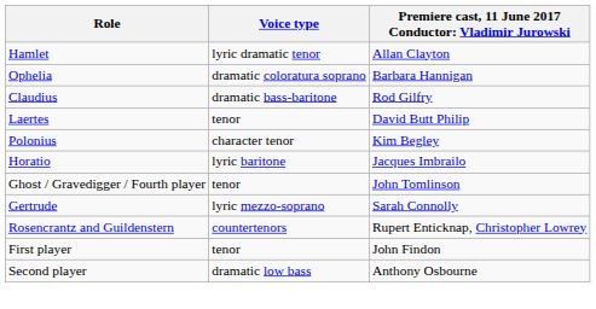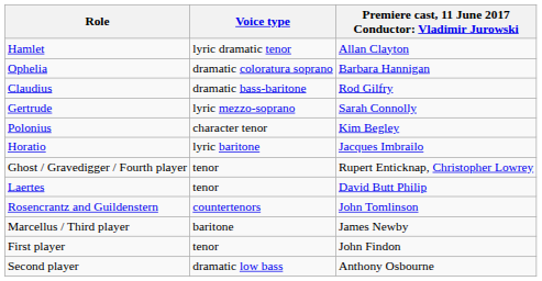rows swapped: Gertrude <-> Laertes
Ghost / Gravedigger / Fourth player | column 3: John Tomlinson -> Rupert Enticknap, Christopher Lowrey
Rosencrantz and Guildenstern | column 3: Rupert Enticknap, Christopher Lowrey -> John Tomlinson
+ row: Marcellus / Third player | baritone | James Newby
